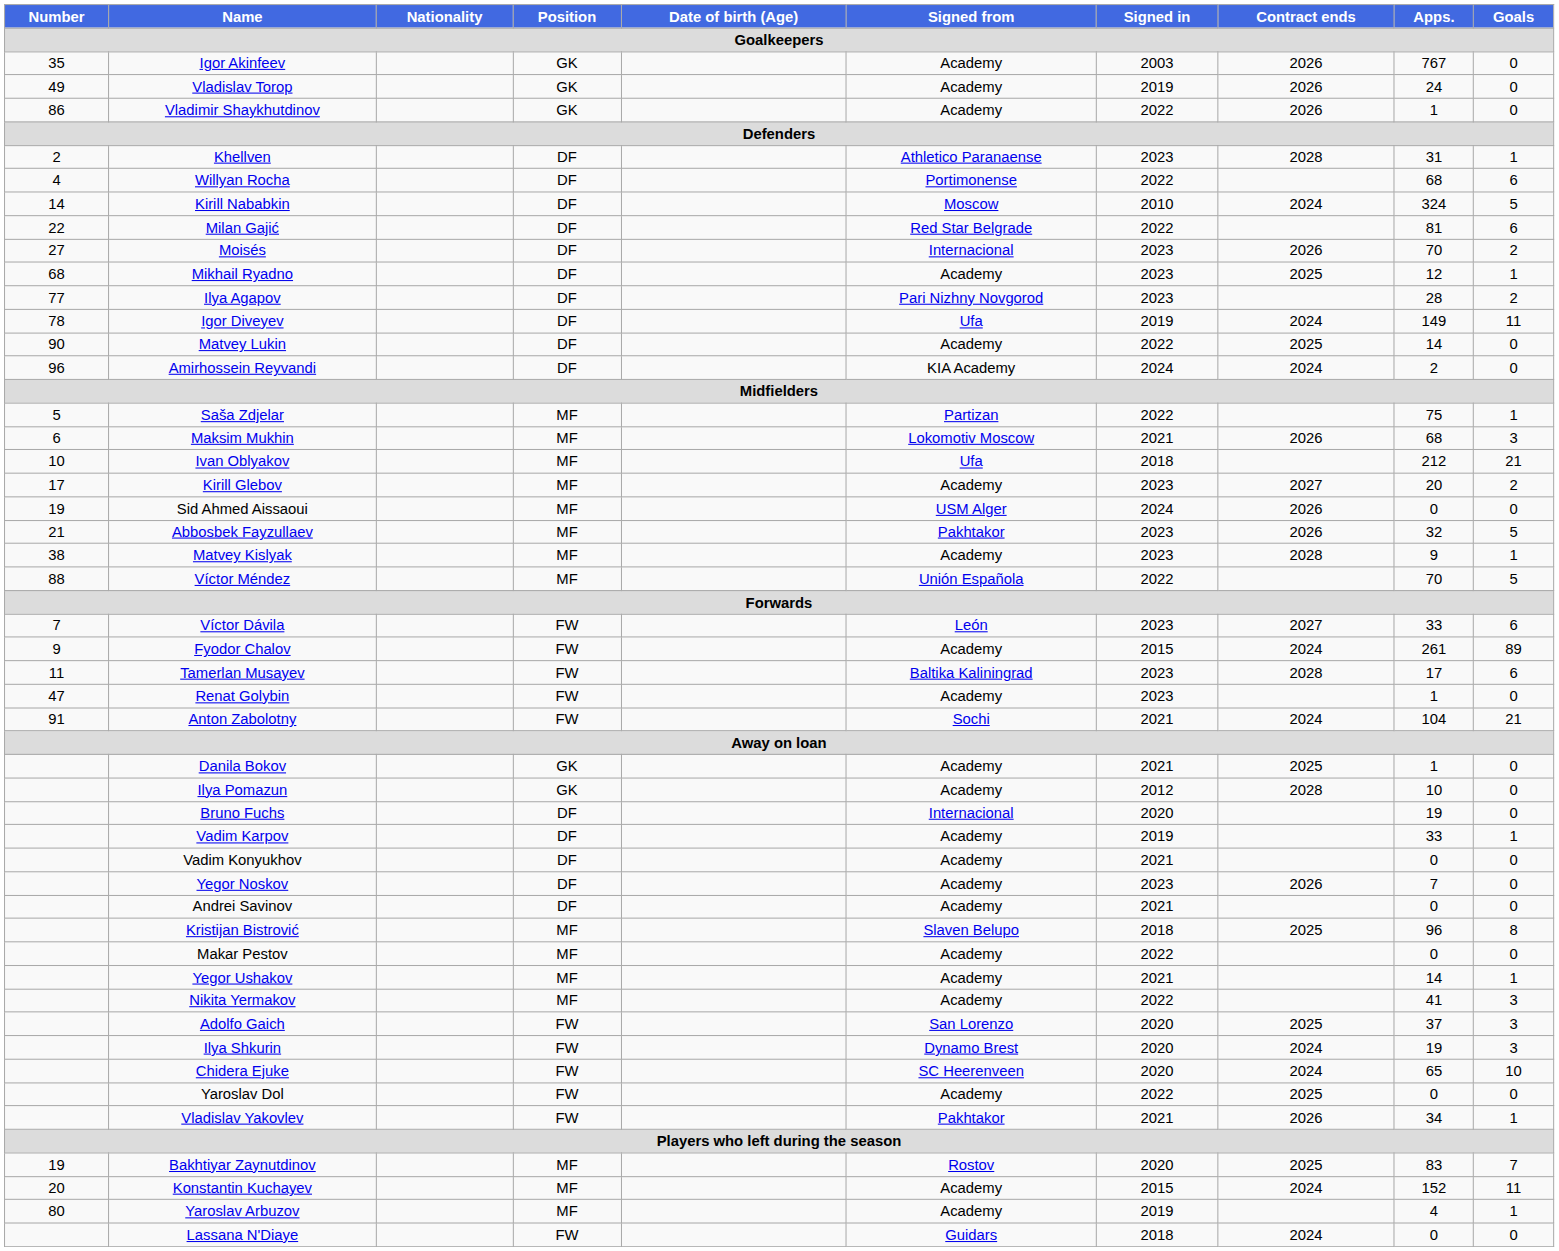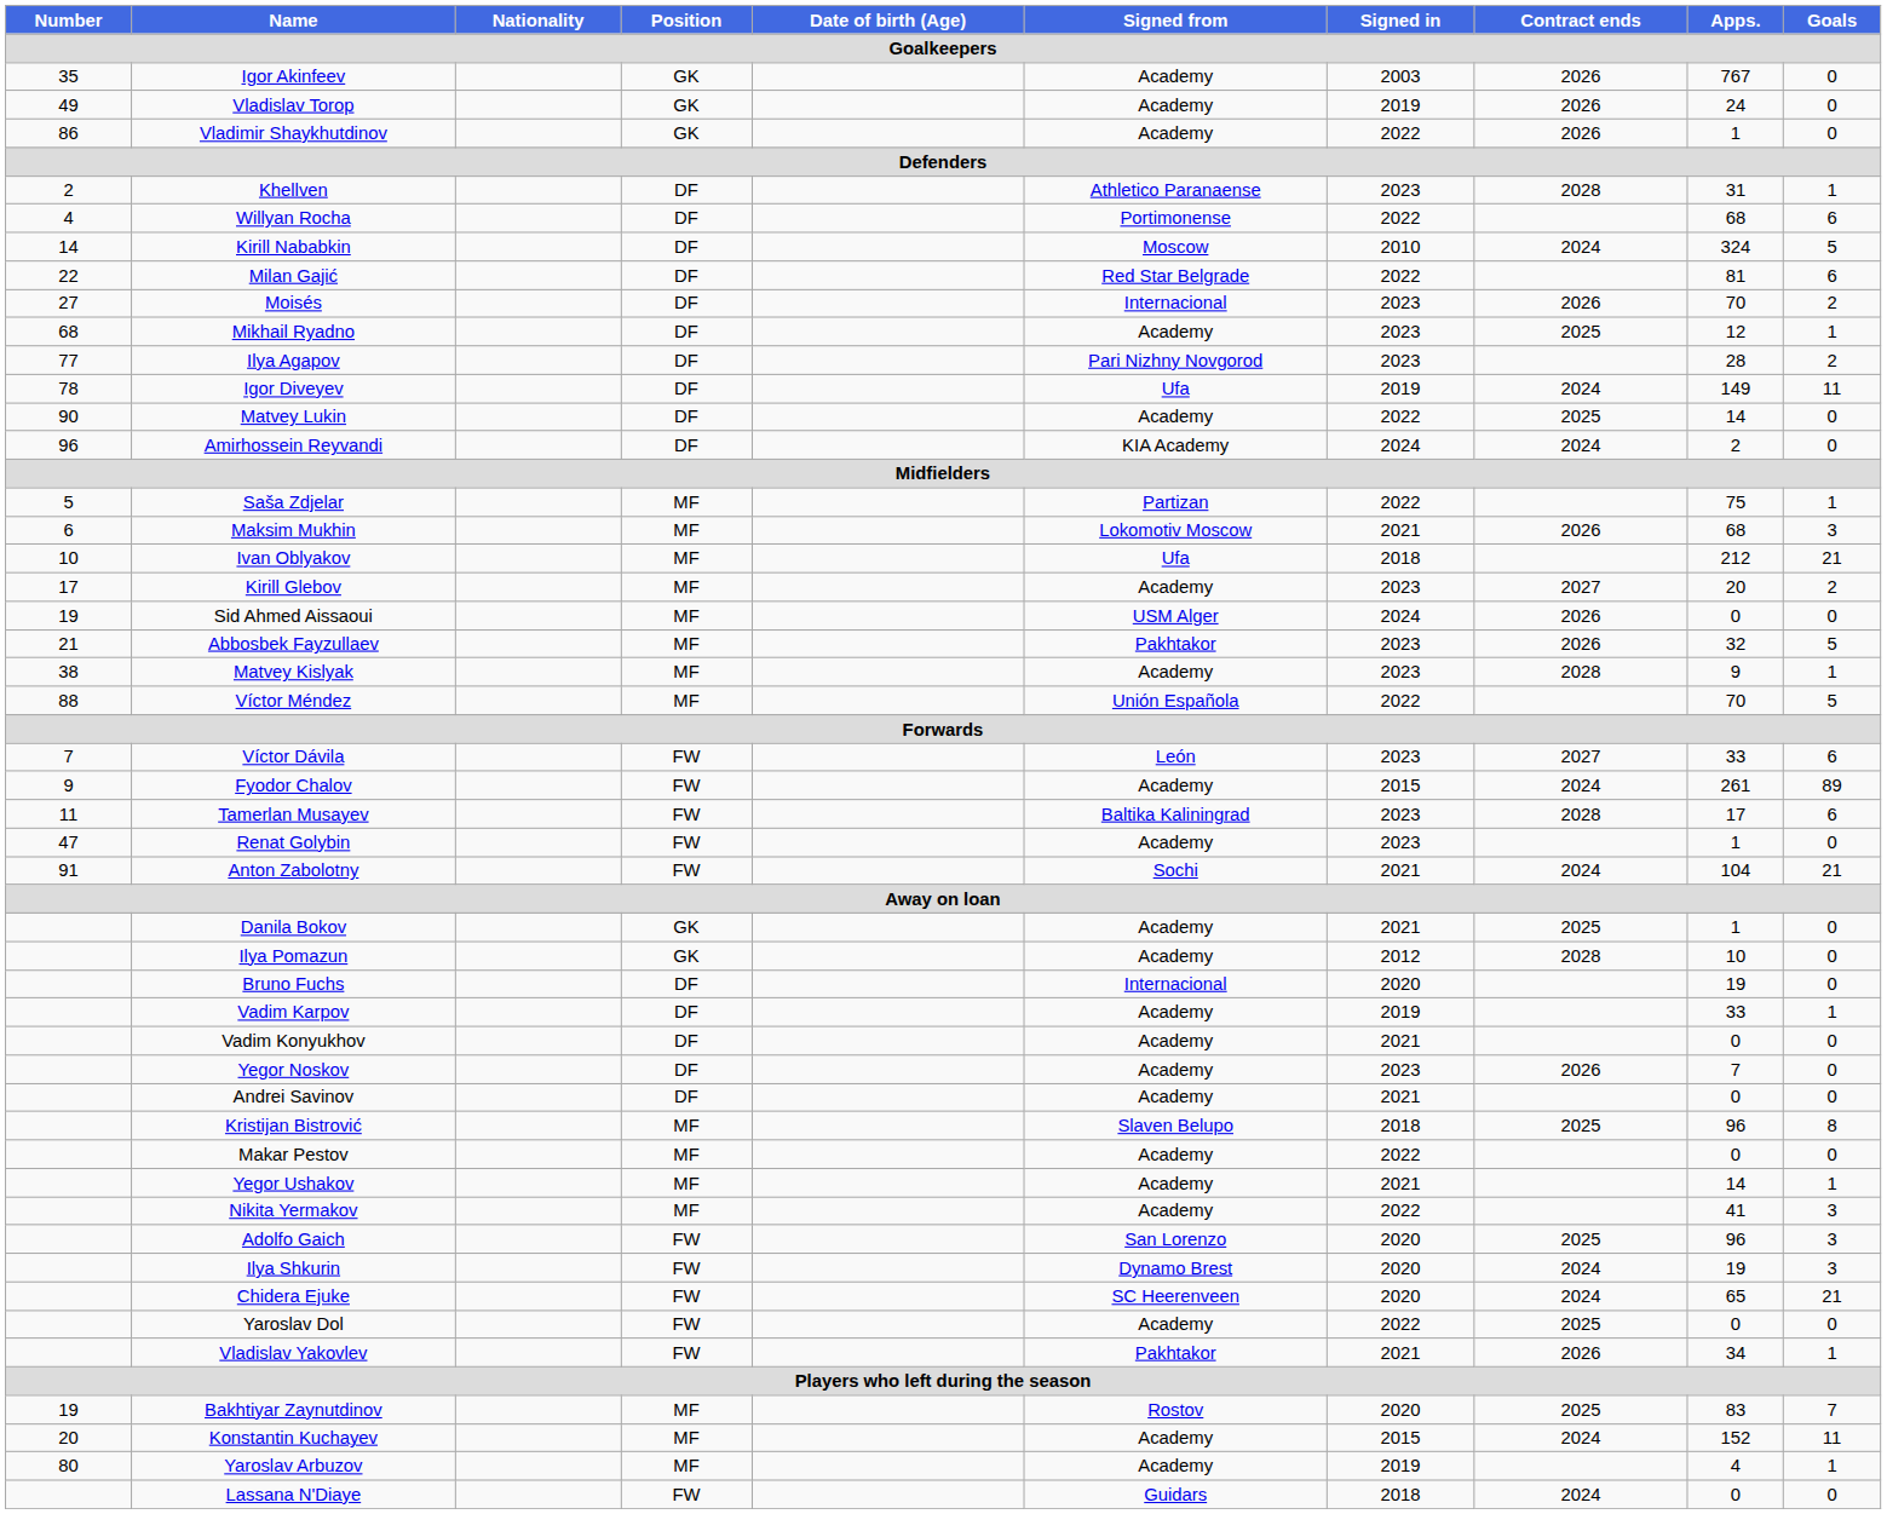Adolfo Gaich | Apps.: 37 -> 96
Chidera Ejuke | Goals: 10 -> 21
